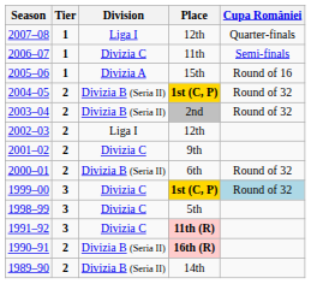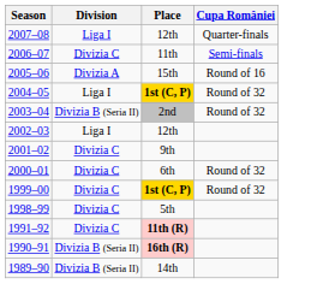- column: Tier | 1 | 1 | 1 | 2 | 2 | 2 | 2 | 2 | 3 | 3 | 3 | 2 | 2
2004–05 | Division: Divizia B (Seria II) -> Liga I
2000–01 | Division: Divizia B (Seria II) -> Divizia C
1999–00 | Cupa României: lightblue background -> no background
